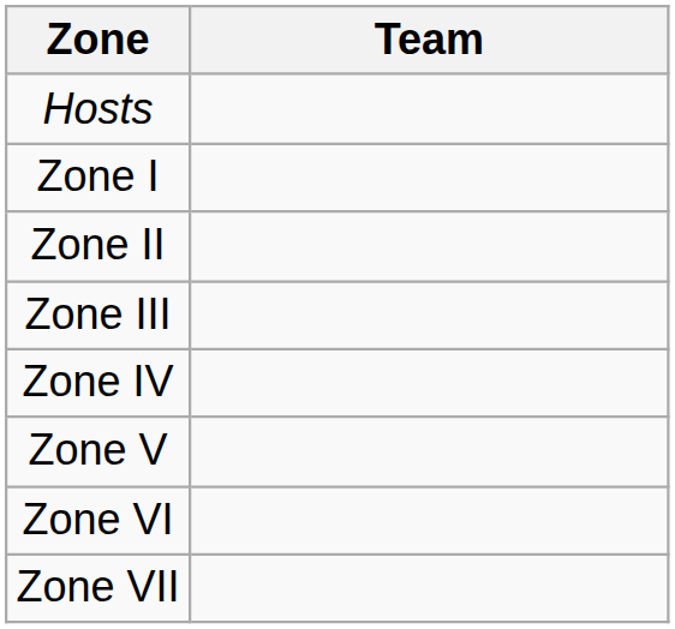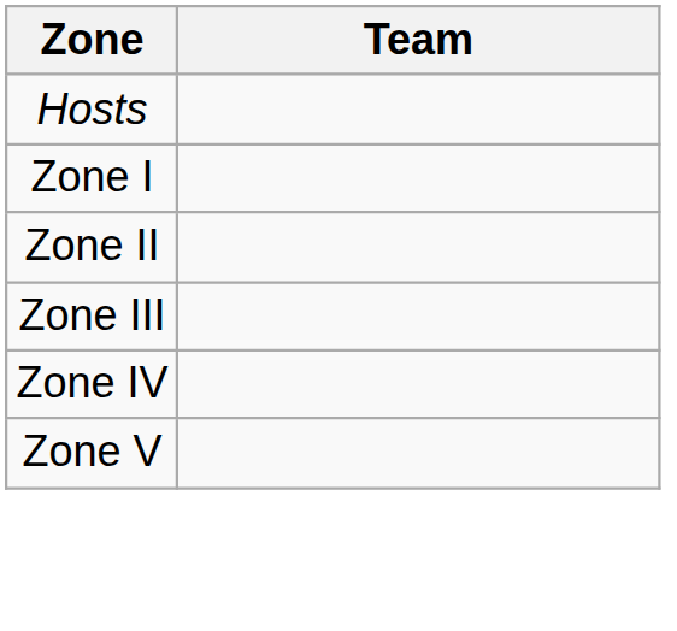- row: Zone VI
- row: Zone VII
